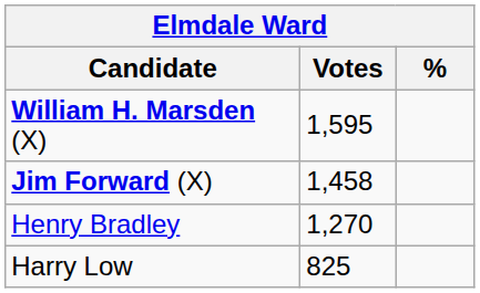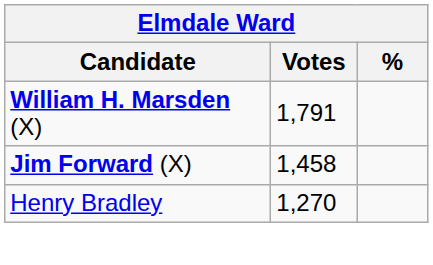William H. Marsden (X) | Votes: 1,595 -> 1,791
- row: Harry Low | 825
